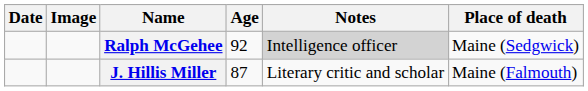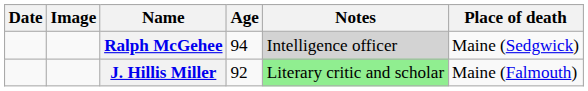Ralph McGehee | Age: 92 -> 94
J. Hillis Miller | Age: 87 -> 92
J. Hillis Miller | Notes: no background -> lightgreen background
